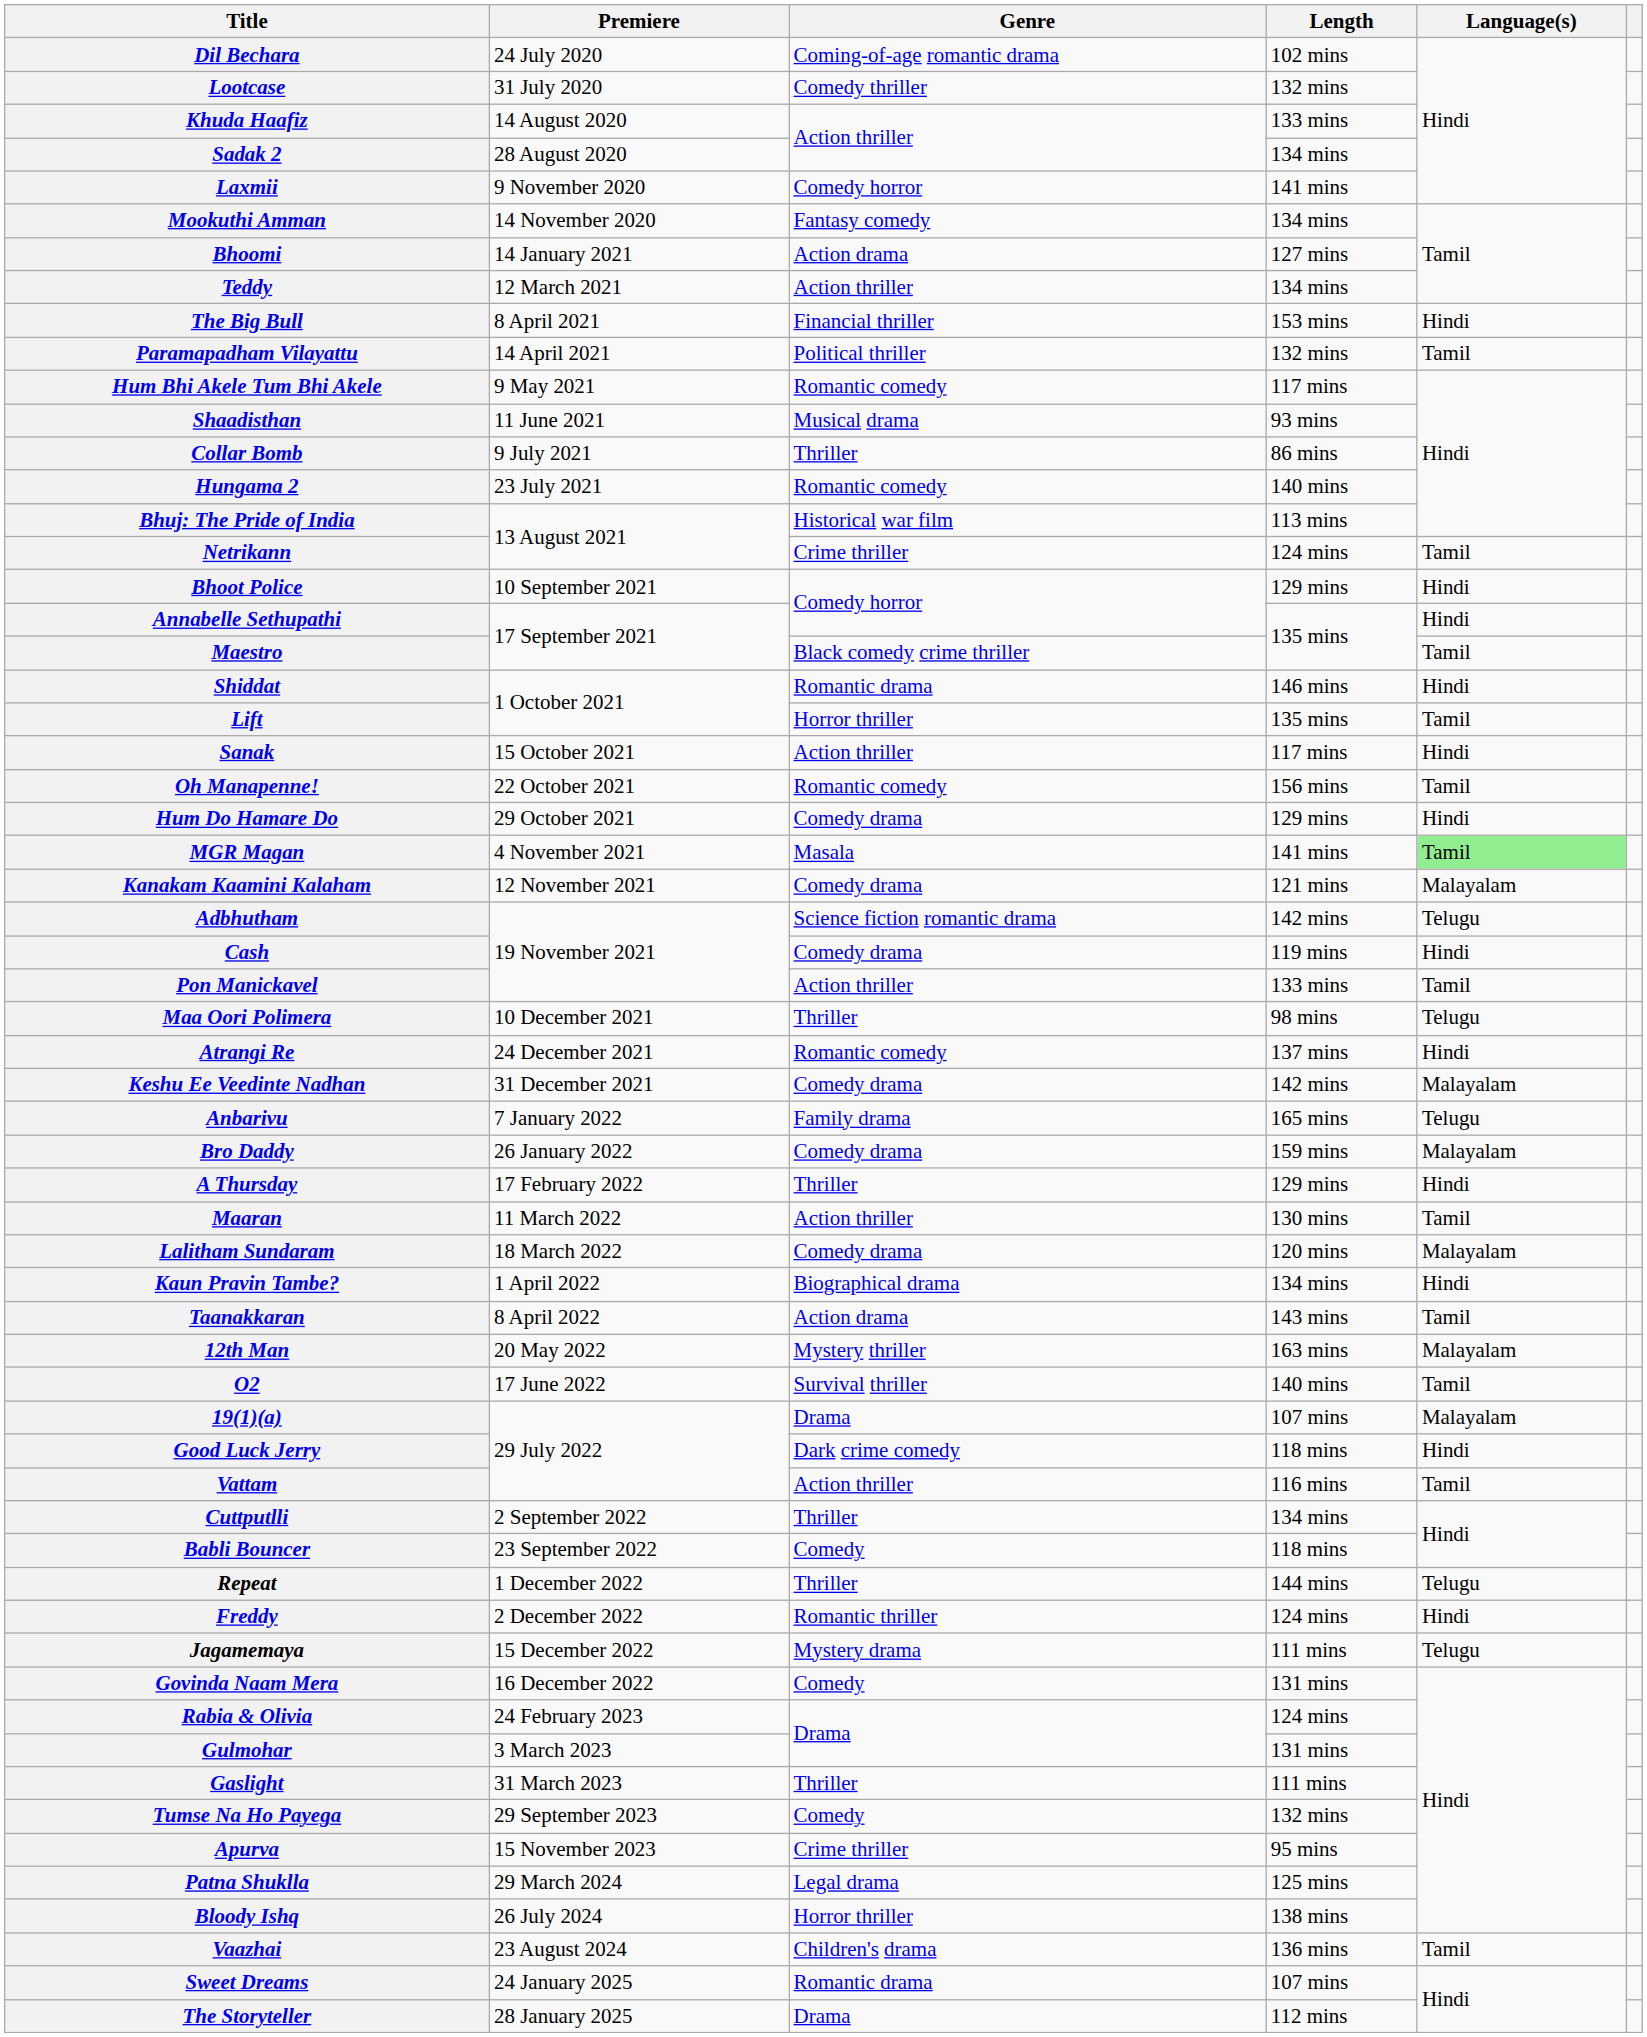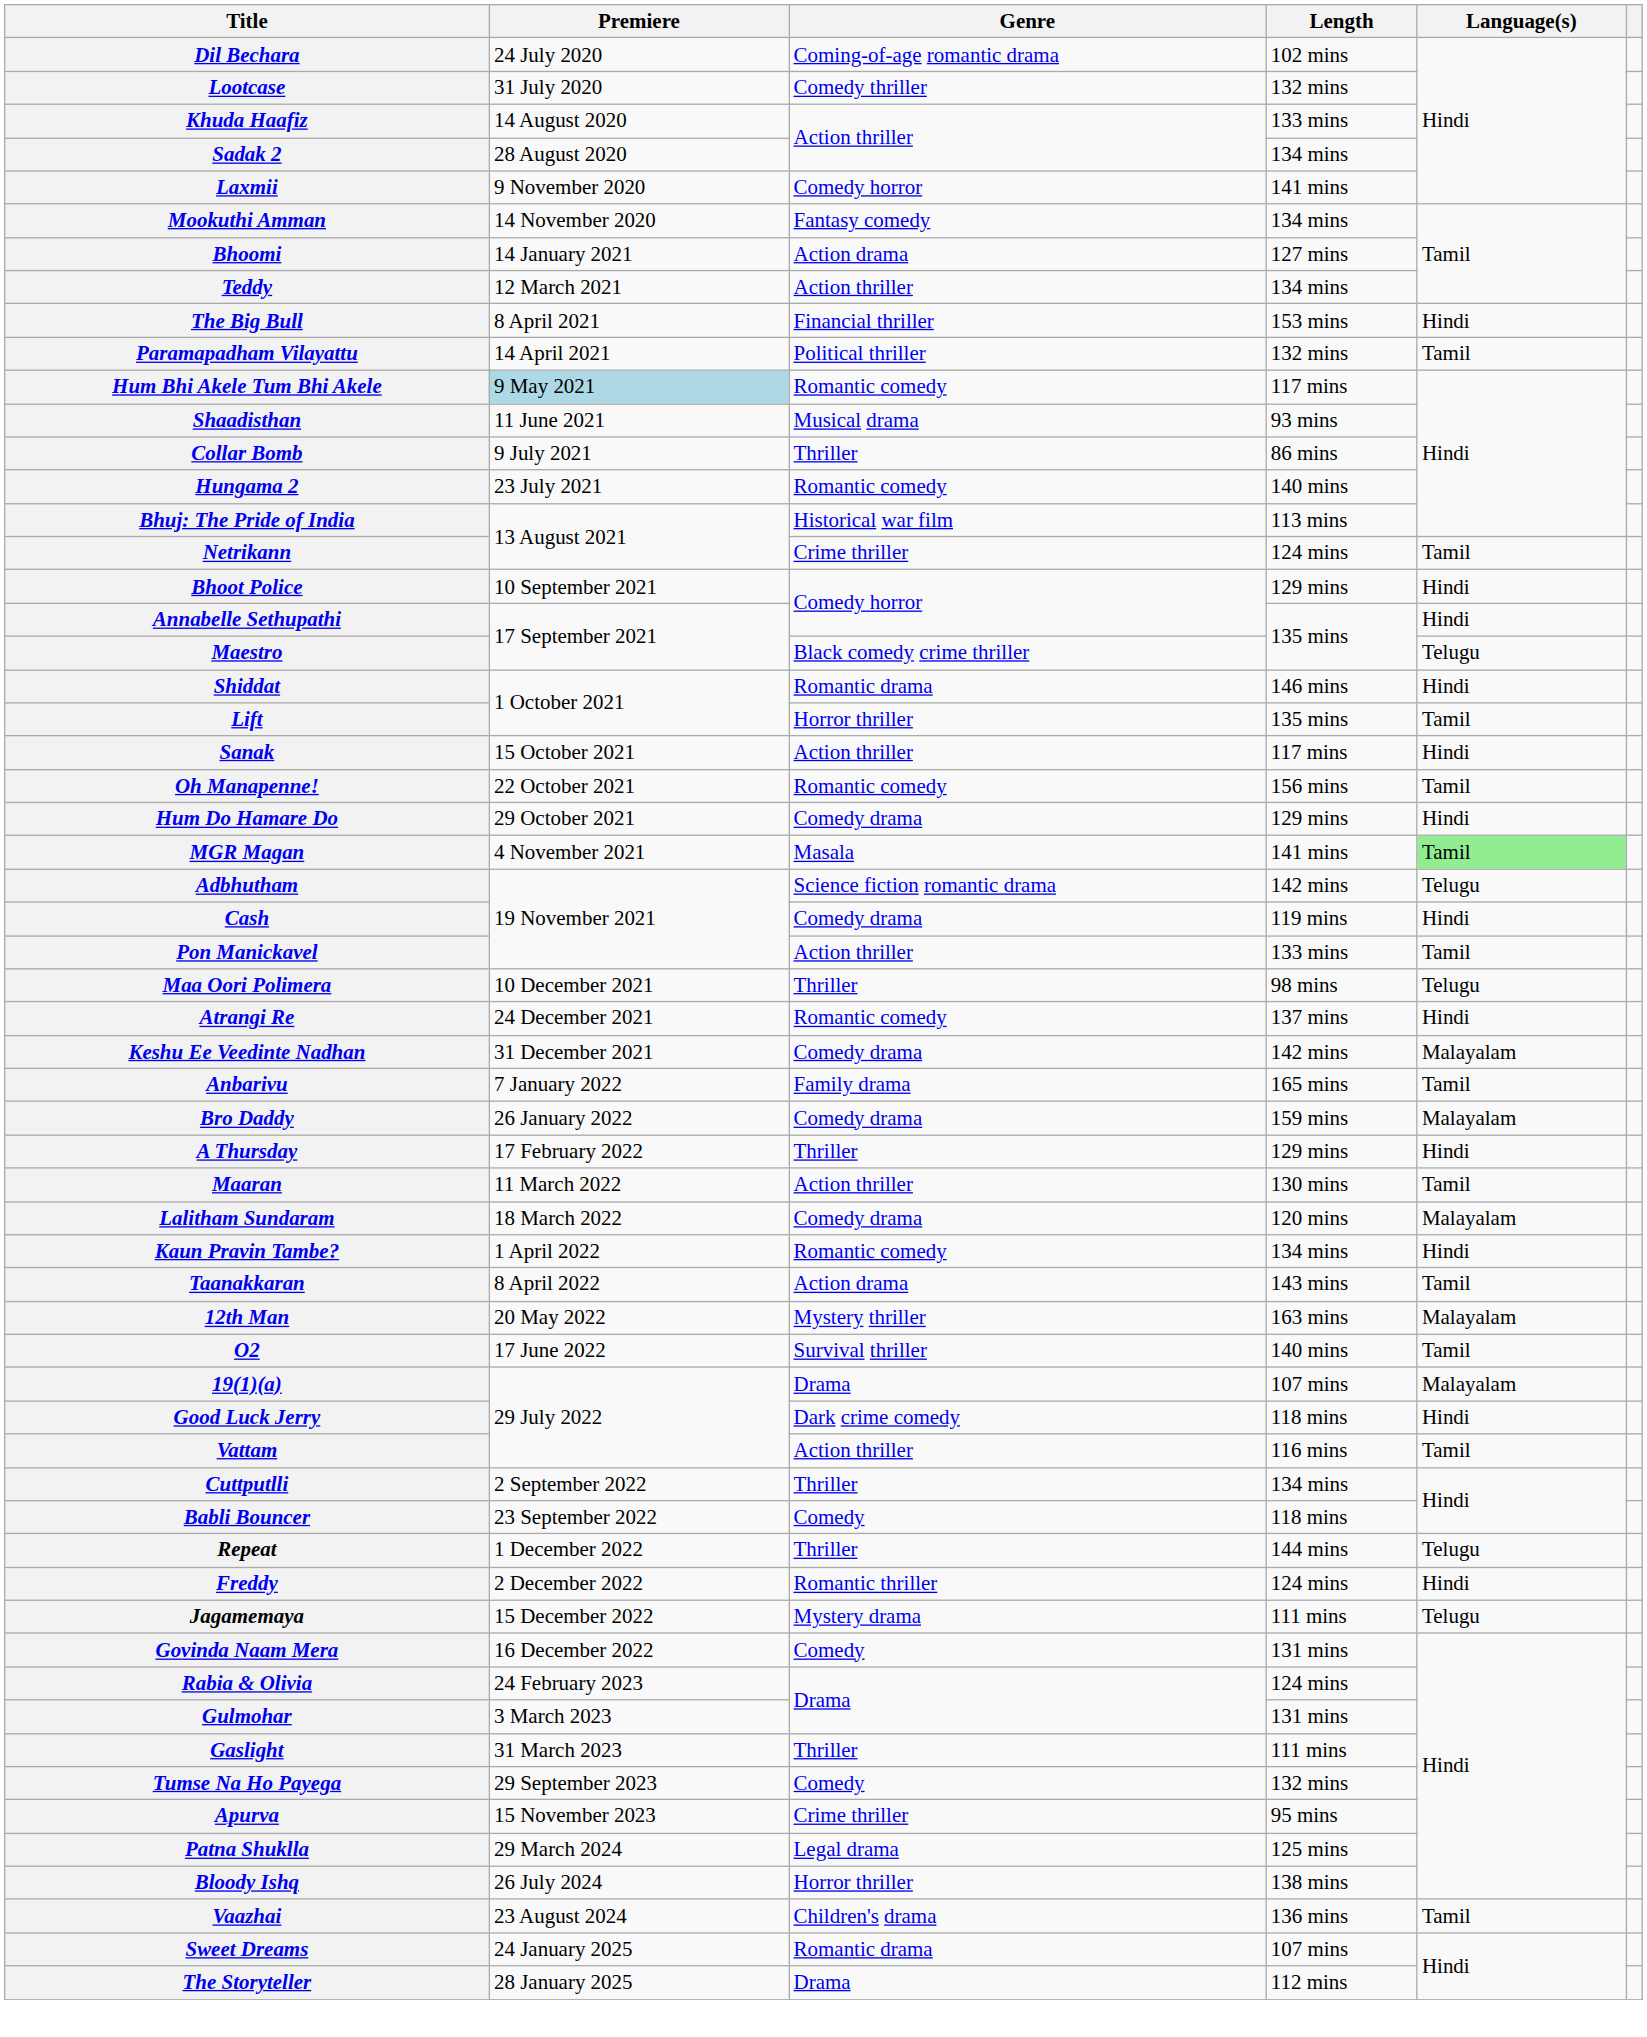Hum Bhi Akele Tum Bhi Akele | Premiere: no background -> lightblue background
Maestro | Language(s): Tamil -> Telugu
- row: Kanakam Kaamini Kalaham | 12 November 2021 | Comedy drama | 121 mins | Malayalam
Anbarivu | Language(s): Telugu -> Tamil
Kaun Pravin Tambe? | Genre: Biographical drama -> Romantic comedy
